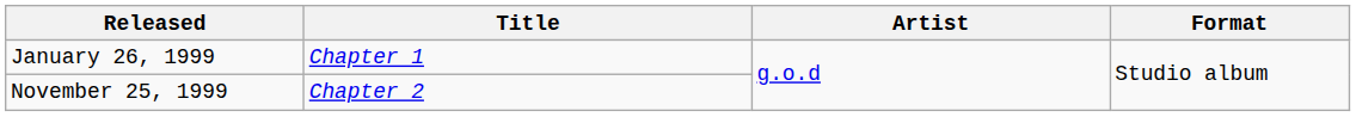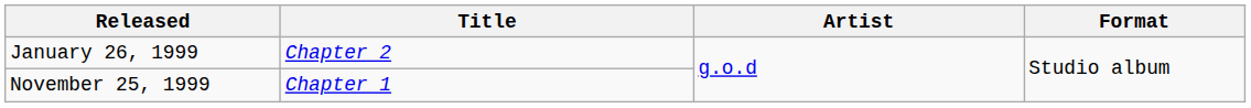January 26, 1999 | Title: Chapter 1 -> Chapter 2
November 25, 1999 | Title: Chapter 2 -> Chapter 1
